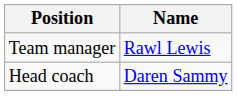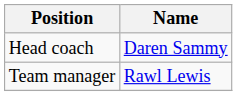rows swapped: Team manager <-> Head coach
